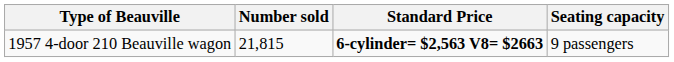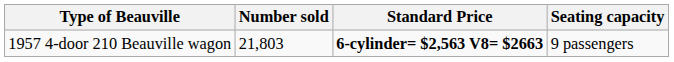1957 4-door 210 Beauville wagon | Number sold: 21,815 -> 21,803
